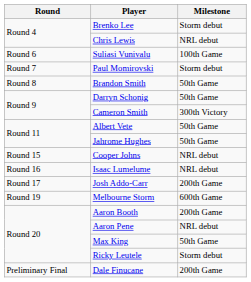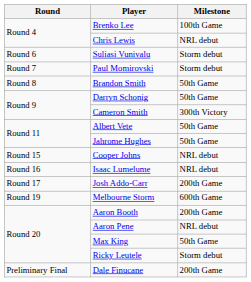Brenko Lee | Milestone: Storm debut -> 100th Game
Suliasi Vunivalu | Milestone: 100th Game -> Storm debut
